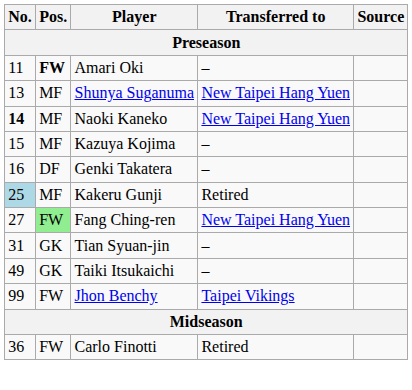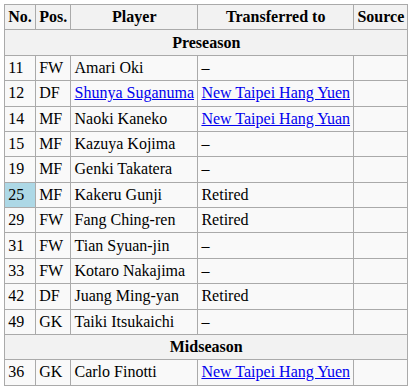Amari Oki | Pos.: bold -> normal
Shunya Suganuma | No.: 13 -> 12
Shunya Suganuma | Pos.: MF -> DF
Naoki Kaneko | No.: bold -> normal
Naoki Kaneko | Transferred to: New Taipei Hang Yuen -> New Taipei Hang Yuan
Genki Takatera | No.: 16 -> 19
Genki Takatera | Pos.: DF -> MF
Fang Ching-ren | No.: 27 -> 29
Fang Ching-ren | Pos.: lightgreen background -> no background
Fang Ching-ren | Transferred to: New Taipei Hang Yuen -> Retired
Tian Syuan-jin | Pos.: GK -> FW
+ row: 33 | FW | Kotaro Nakajima | –
+ row: 42 | DF | Juang Ming-yan | Retired
- row: 99 | FW | Jhon Benchy | Taipei Vikings
Carlo Finotti | Pos.: FW -> GK
Carlo Finotti | Transferred to: Retired -> New Taipei Hang Yuen
